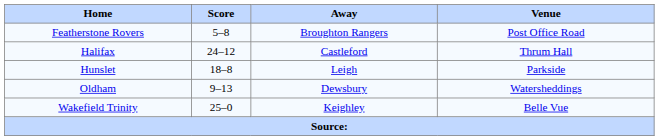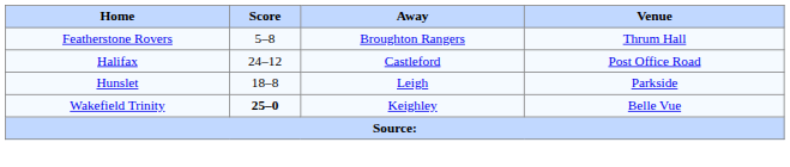Featherstone Rovers | Venue: Post Office Road -> Thrum Hall
Halifax | Venue: Thrum Hall -> Post Office Road
- row: Oldham | 9–13 | Dewsbury | Watersheddings
Wakefield Trinity | Score: normal -> bold
